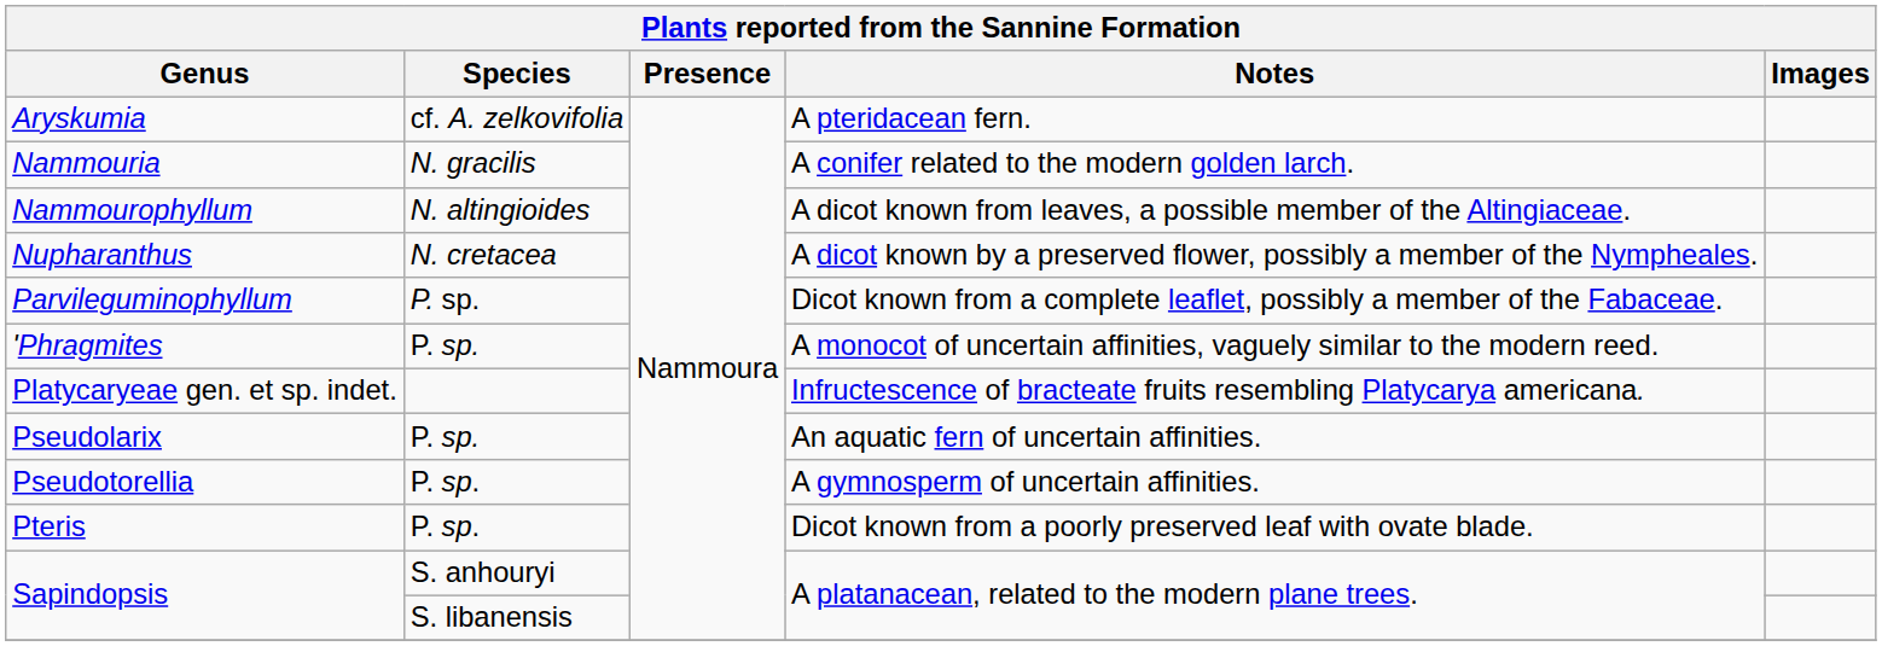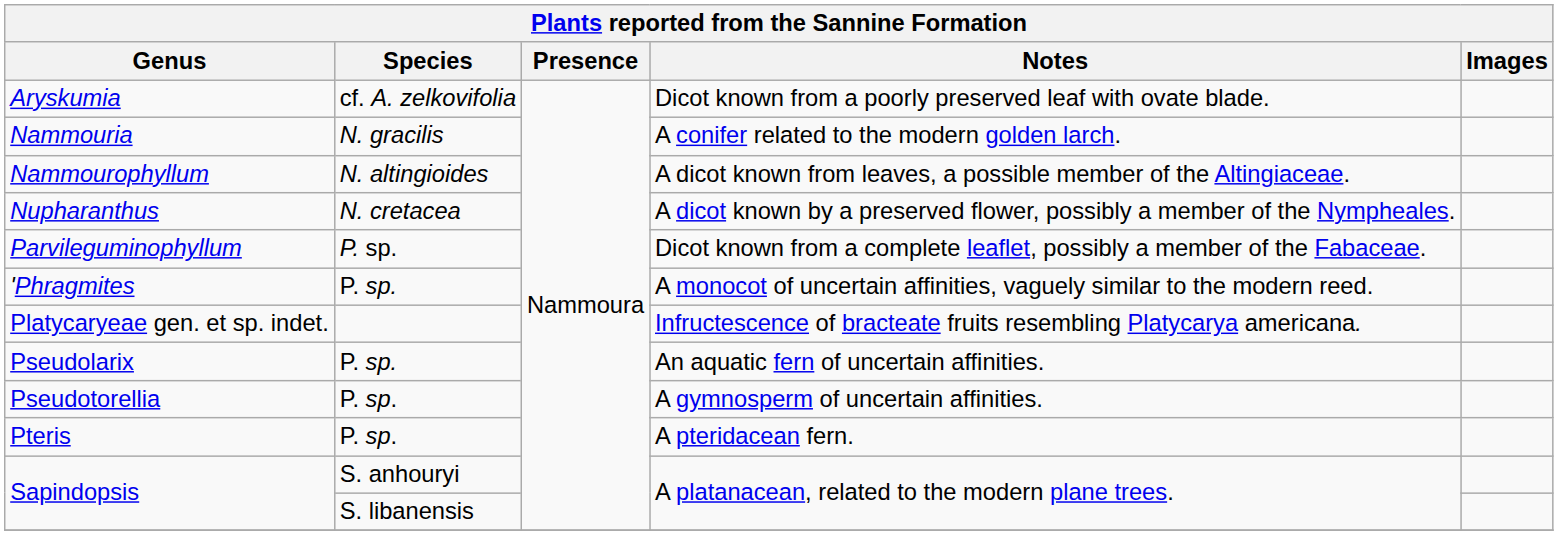Aryskumia | Notes: A pteridacean fern. -> Dicot known from a poorly preserved leaf with ovate blade.
Pteris | Notes: Dicot known from a poorly preserved leaf with ovate blade. -> A pteridacean fern.
